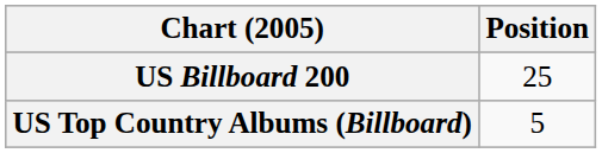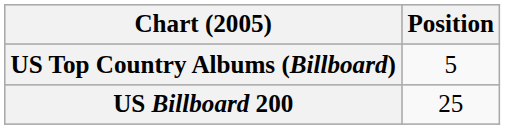rows swapped: US Billboard 200 <-> US Top Country Albums (Billboard)
